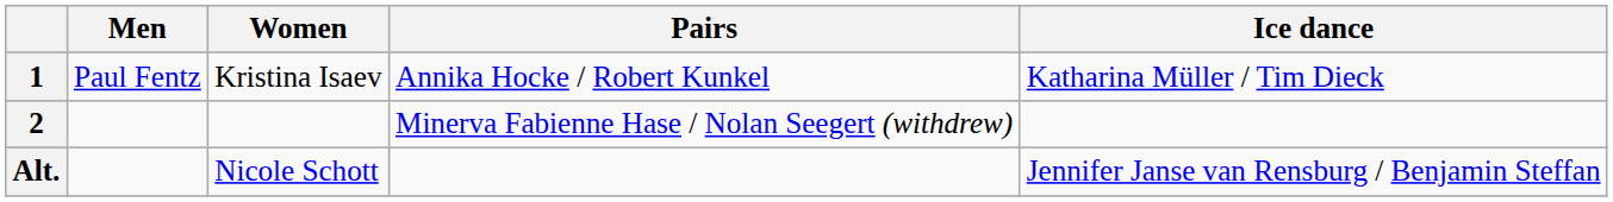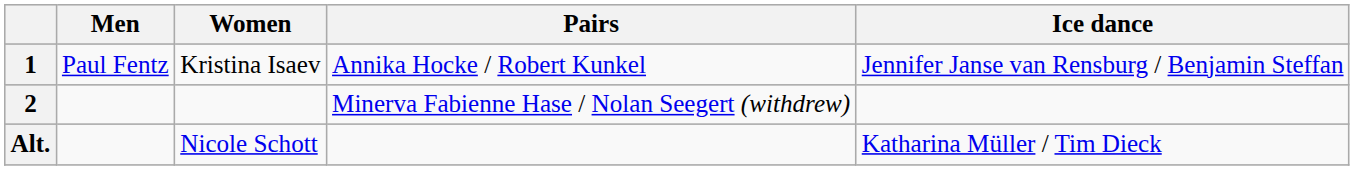1 | Ice dance: Katharina Müller / Tim Dieck -> Jennifer Janse van Rensburg / Benjamin Steffan
Alt. | Ice dance: Jennifer Janse van Rensburg / Benjamin Steffan -> Katharina Müller / Tim Dieck
